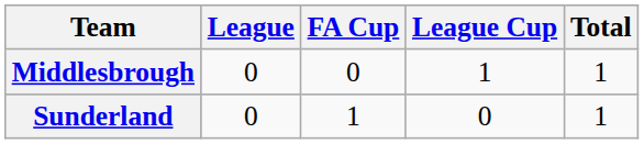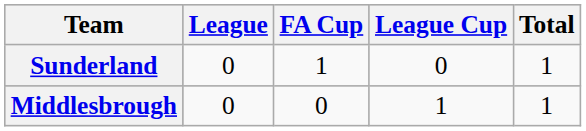rows swapped: Sunderland <-> Middlesbrough
